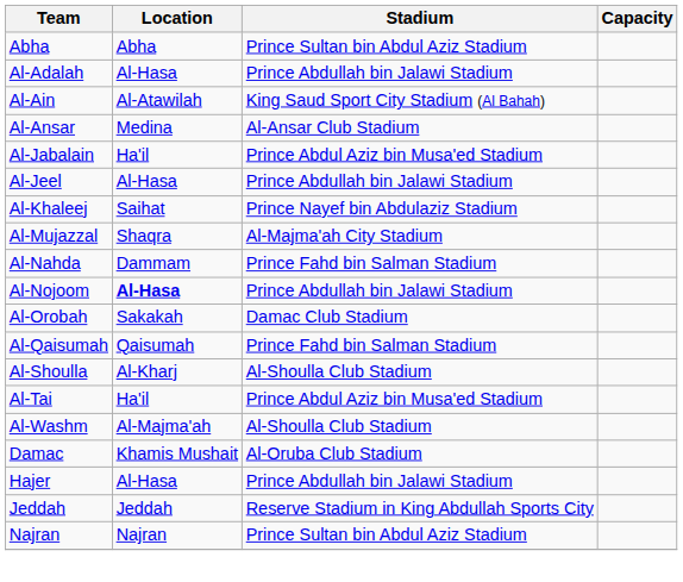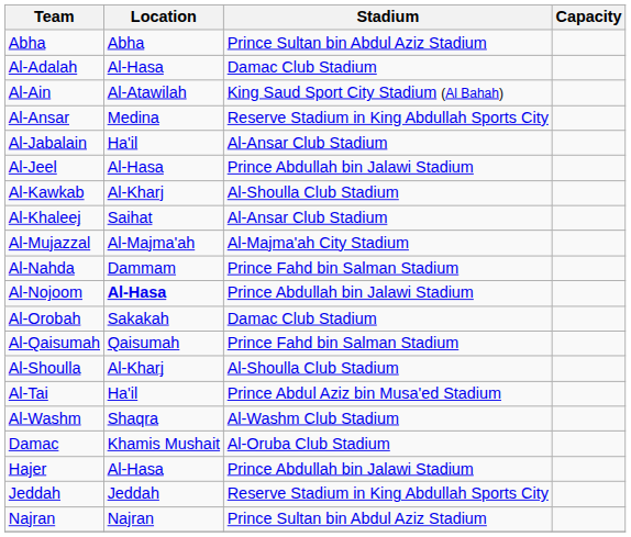Al-Adalah | Stadium: Prince Abdullah bin Jalawi Stadium -> Damac Club Stadium
Al-Ansar | Stadium: Al-Ansar Club Stadium -> Reserve Stadium in King Abdullah Sports City
Al-Jabalain | Stadium: Prince Abdul Aziz bin Musa'ed Stadium -> Al-Ansar Club Stadium
+ row: Al-Kawkab | Al-Kharj | Al-Shoulla Club Stadium
Al-Khaleej | Stadium: Prince Nayef bin Abdulaziz Stadium -> Al-Ansar Club Stadium
Al-Mujazzal | Location: Shaqra -> Al-Majma'ah
Al-Washm | Location: Al-Majma'ah -> Shaqra
Al-Washm | Stadium: Al-Shoulla Club Stadium -> Al-Washm Club Stadium
